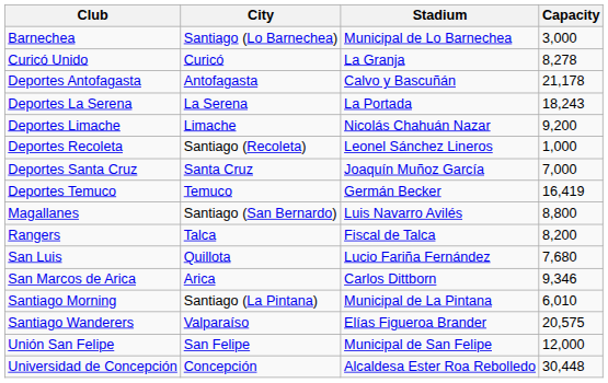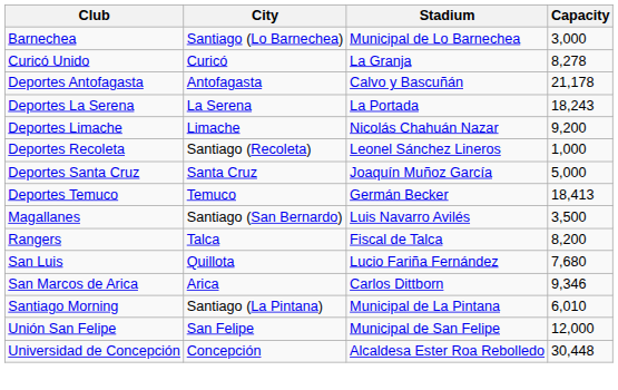Deportes Santa Cruz | Capacity: 7,000 -> 5,000
Deportes Temuco | Capacity: 16,419 -> 18,413
Magallanes | Capacity: 8,800 -> 3,500
- row: Santiago Wanderers | Valparaíso | Elías Figueroa Brander | 20,575
